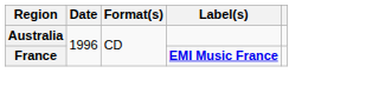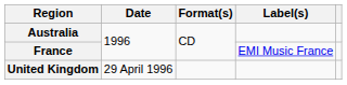France | Label(s): bold -> normal
+ row: United Kingdom | 29 April 1996
